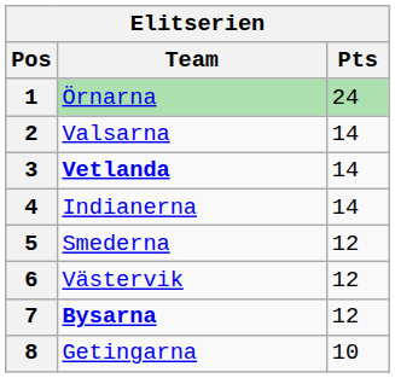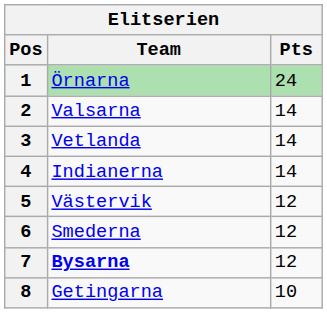3 | Team: bold -> normal
5 | Team: Smederna -> Västervik
6 | Team: Västervik -> Smederna
